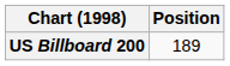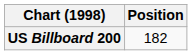US Billboard 200 | Position: 189 -> 182
